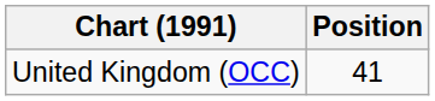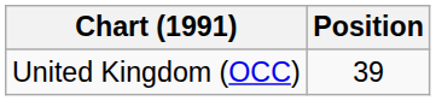United Kingdom (OCC) | Position: 41 -> 39
